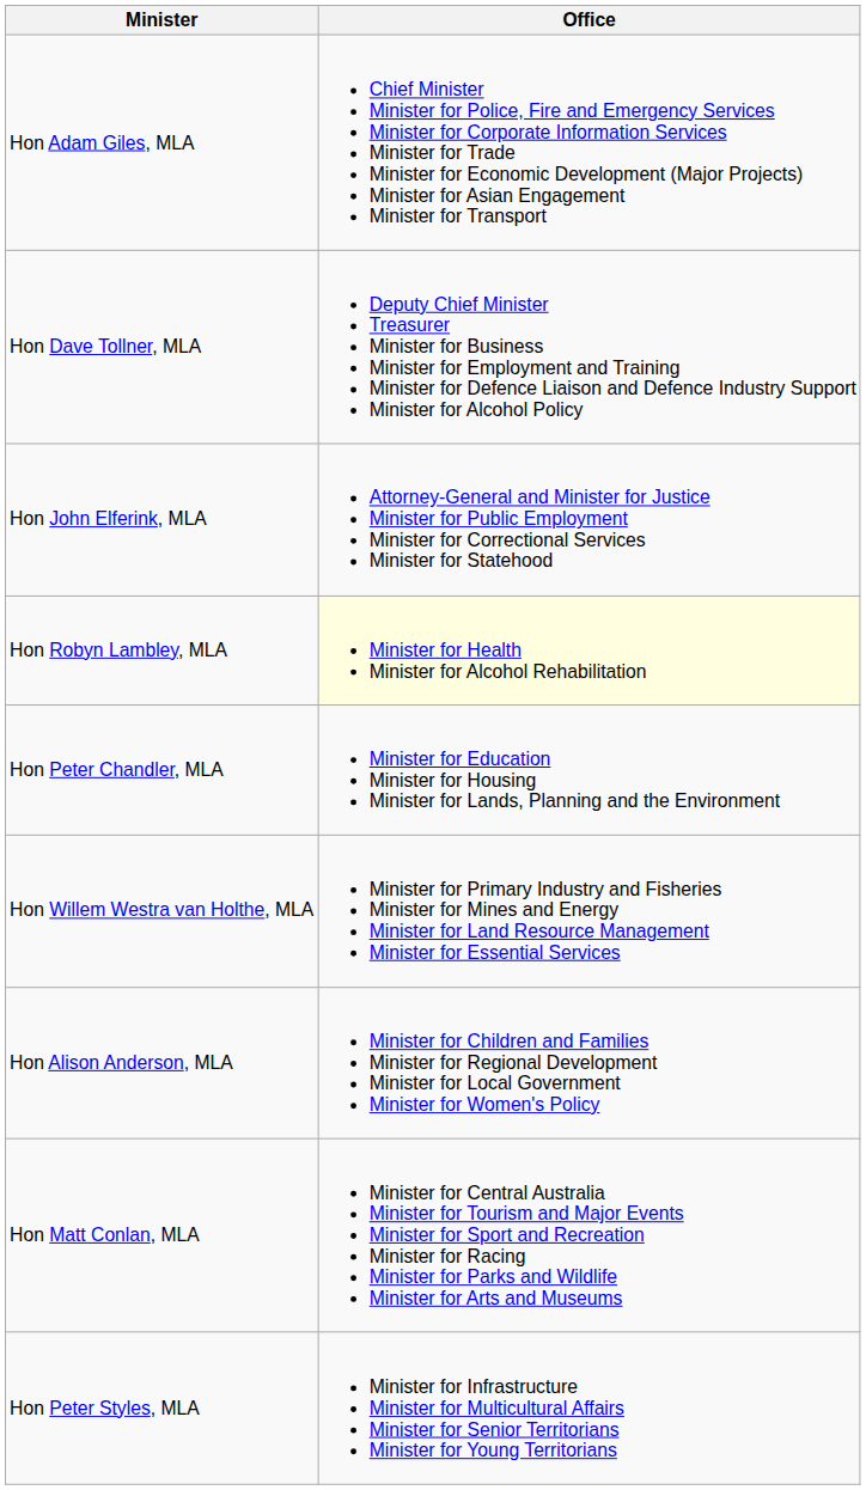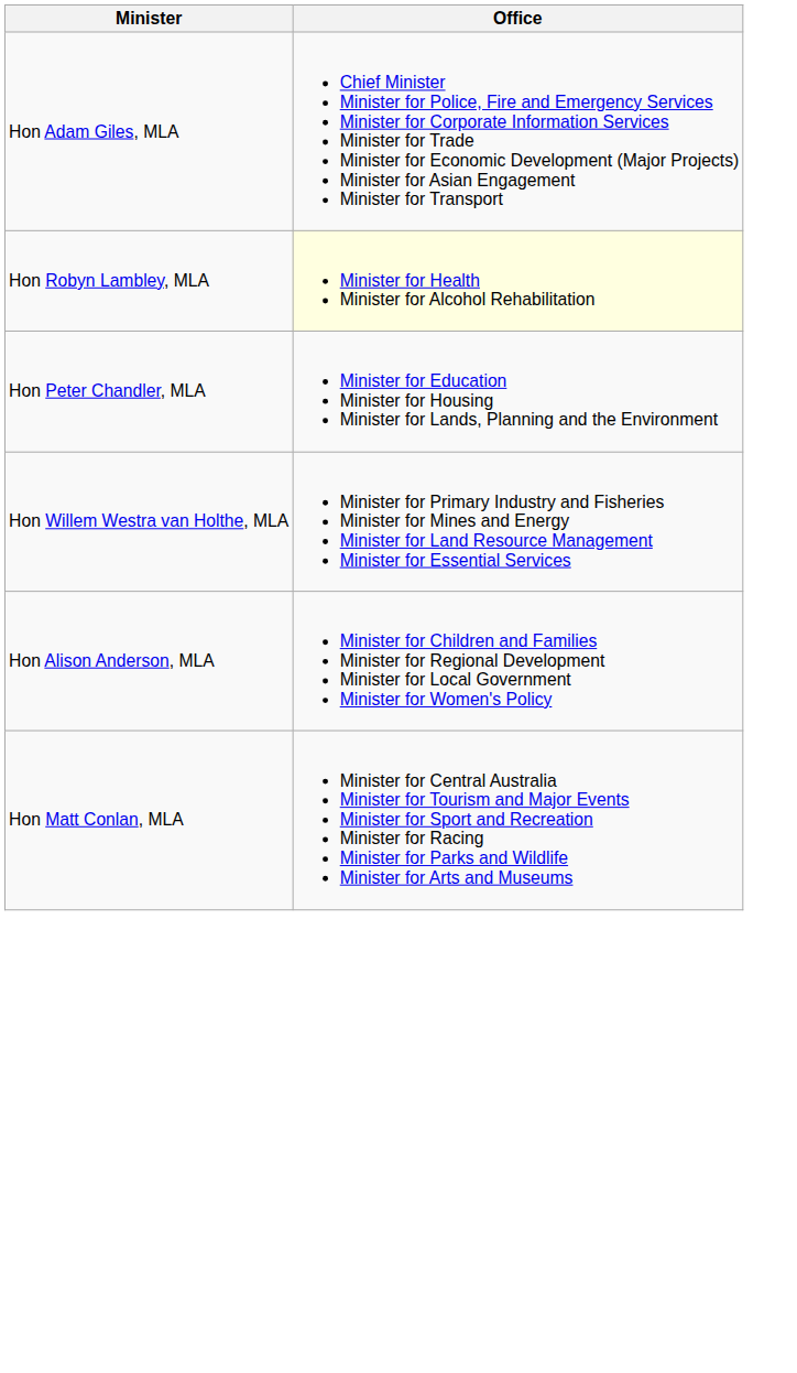- row: Hon Dave Tollner, MLA | Deputy Chief Minister Treasurer Minister for Business Minister for Employment and Training Minister for Defence Liaison and Defence Industry Support Minister for Alcohol Policy
- row: Hon John Elferink, MLA | Attorney-General and Minister for Justice Minister for Public Employment Minister for Correctional Services Minister for Statehood
- row: Hon Peter Styles, MLA | Minister for Infrastructure Minister for Multicultural Affairs Minister for Senior Territorians Minister for Young Territorians
